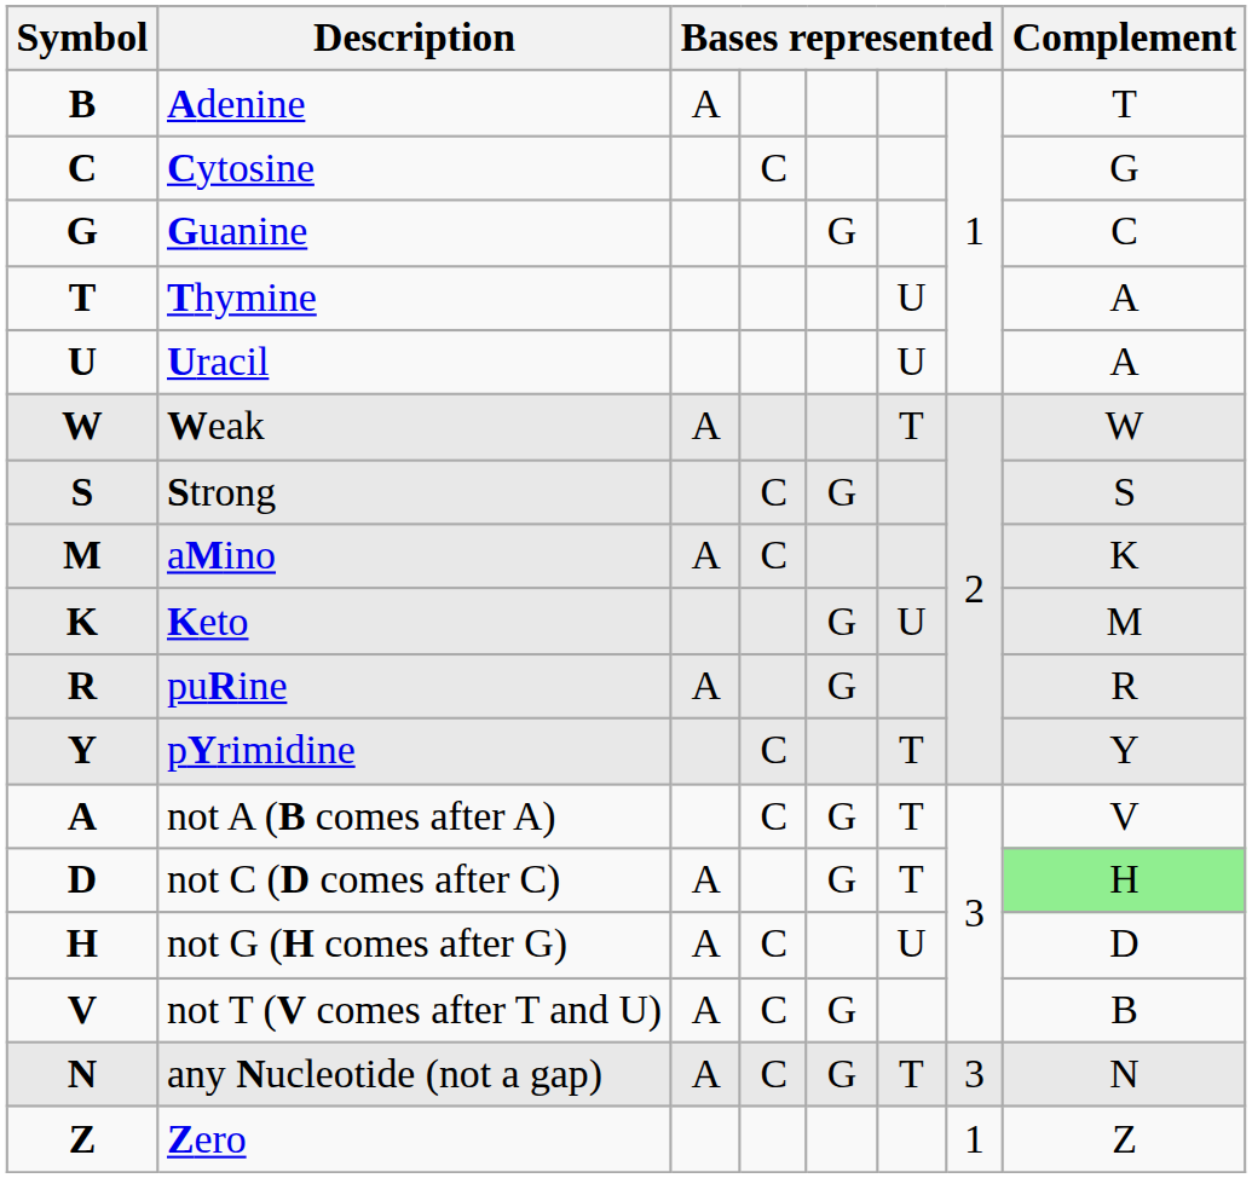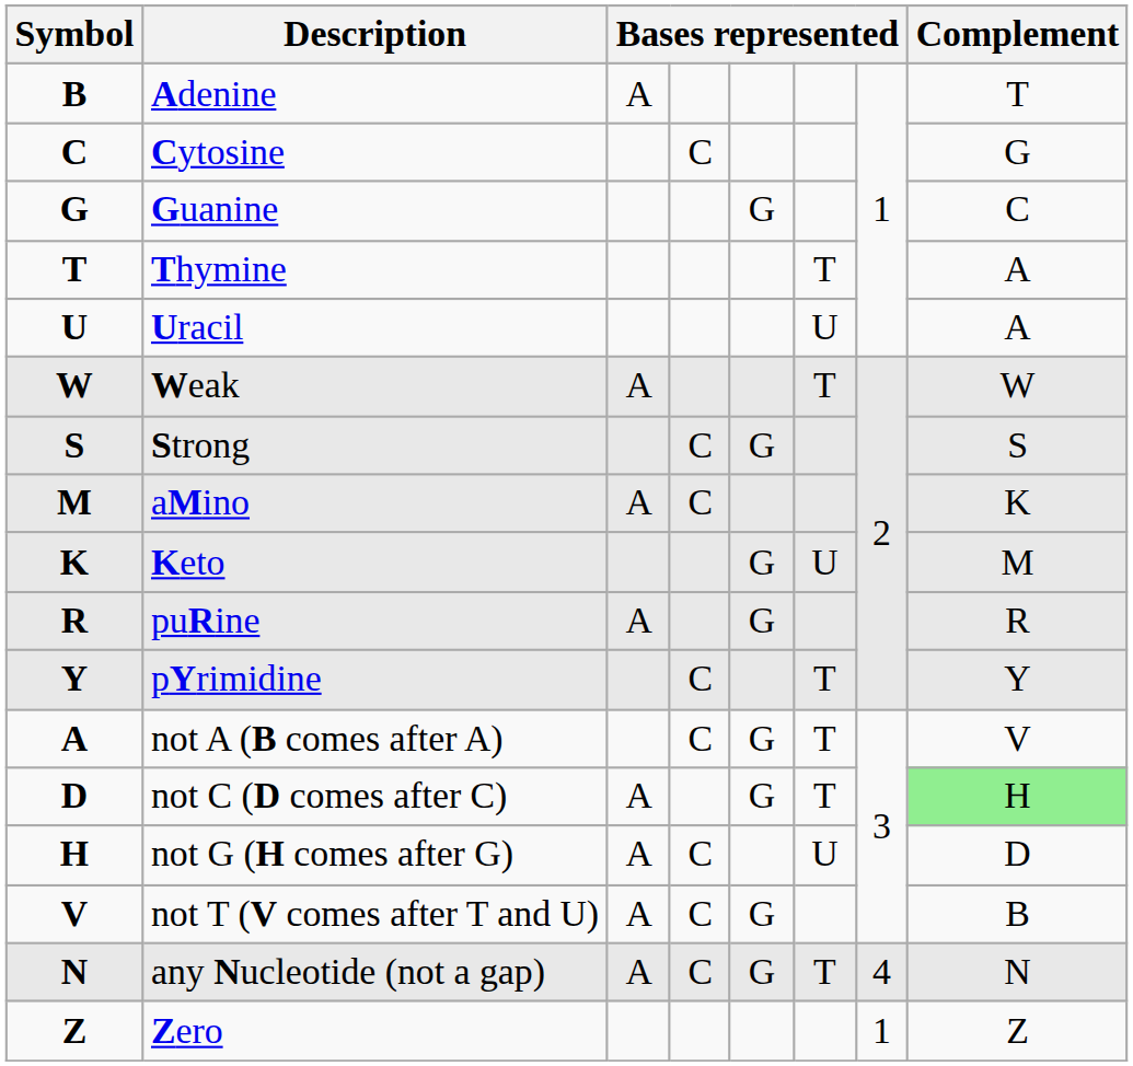Thymine | column 6: U -> T
any Nucleotide (not a gap) | column 7: 3 -> 4
